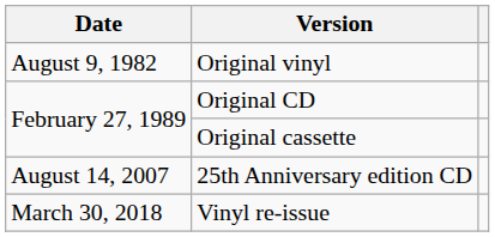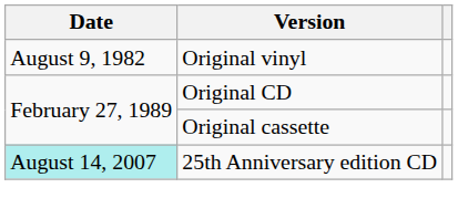25th Anniversary edition CD | Date: no background -> paleturquoise background
- row: March 30, 2018 | Vinyl re-issue
